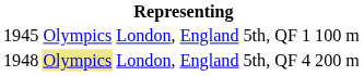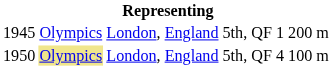5th, QF 1 | column 5: 100 m -> 200 m
5th, QF 4 | column 1: 1948 -> 1950
5th, QF 4 | column 5: 200 m -> 100 m
